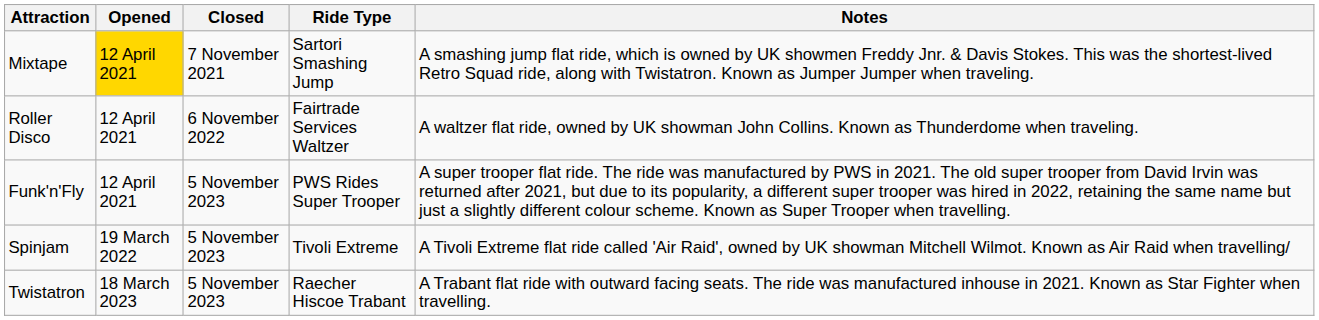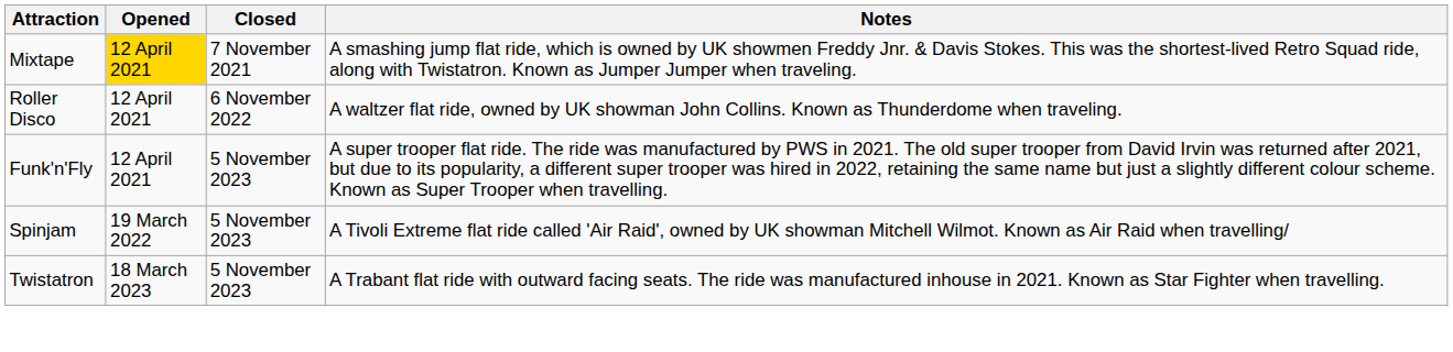- column: Ride Type | Sartori Smashing Jump | Fairtrade Services Waltzer | PWS Rides Super Trooper | Tivoli Extreme | Raecher Hiscoe Trabant
